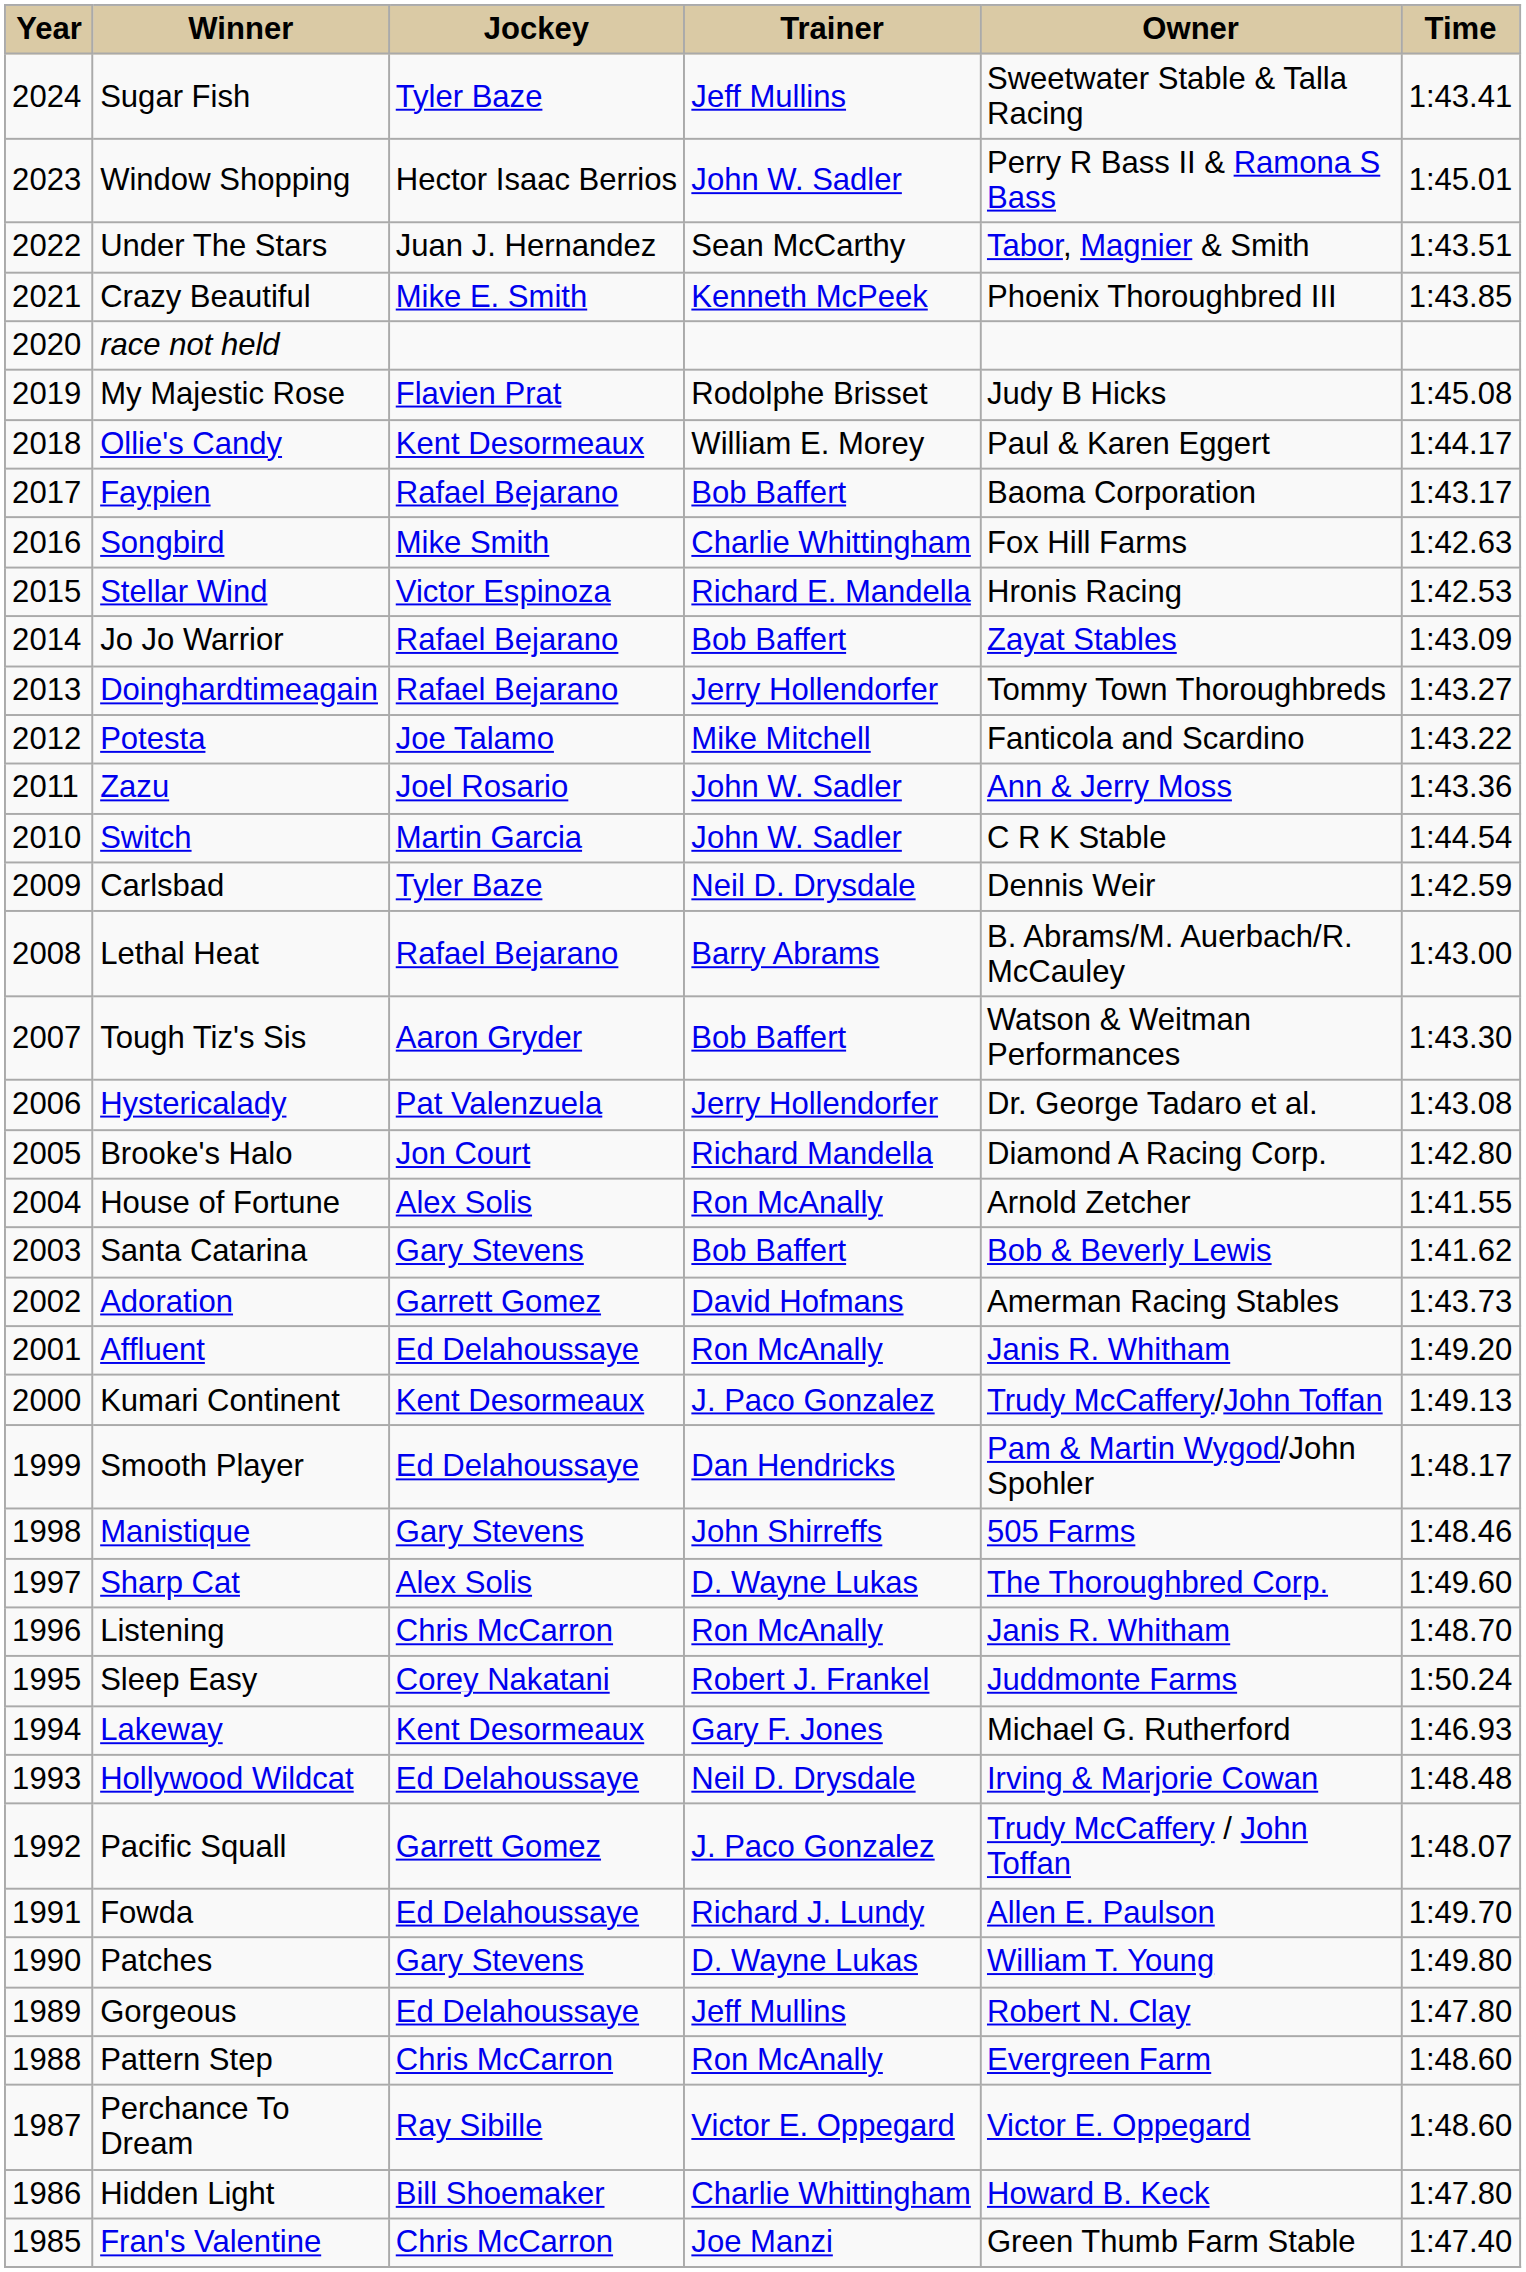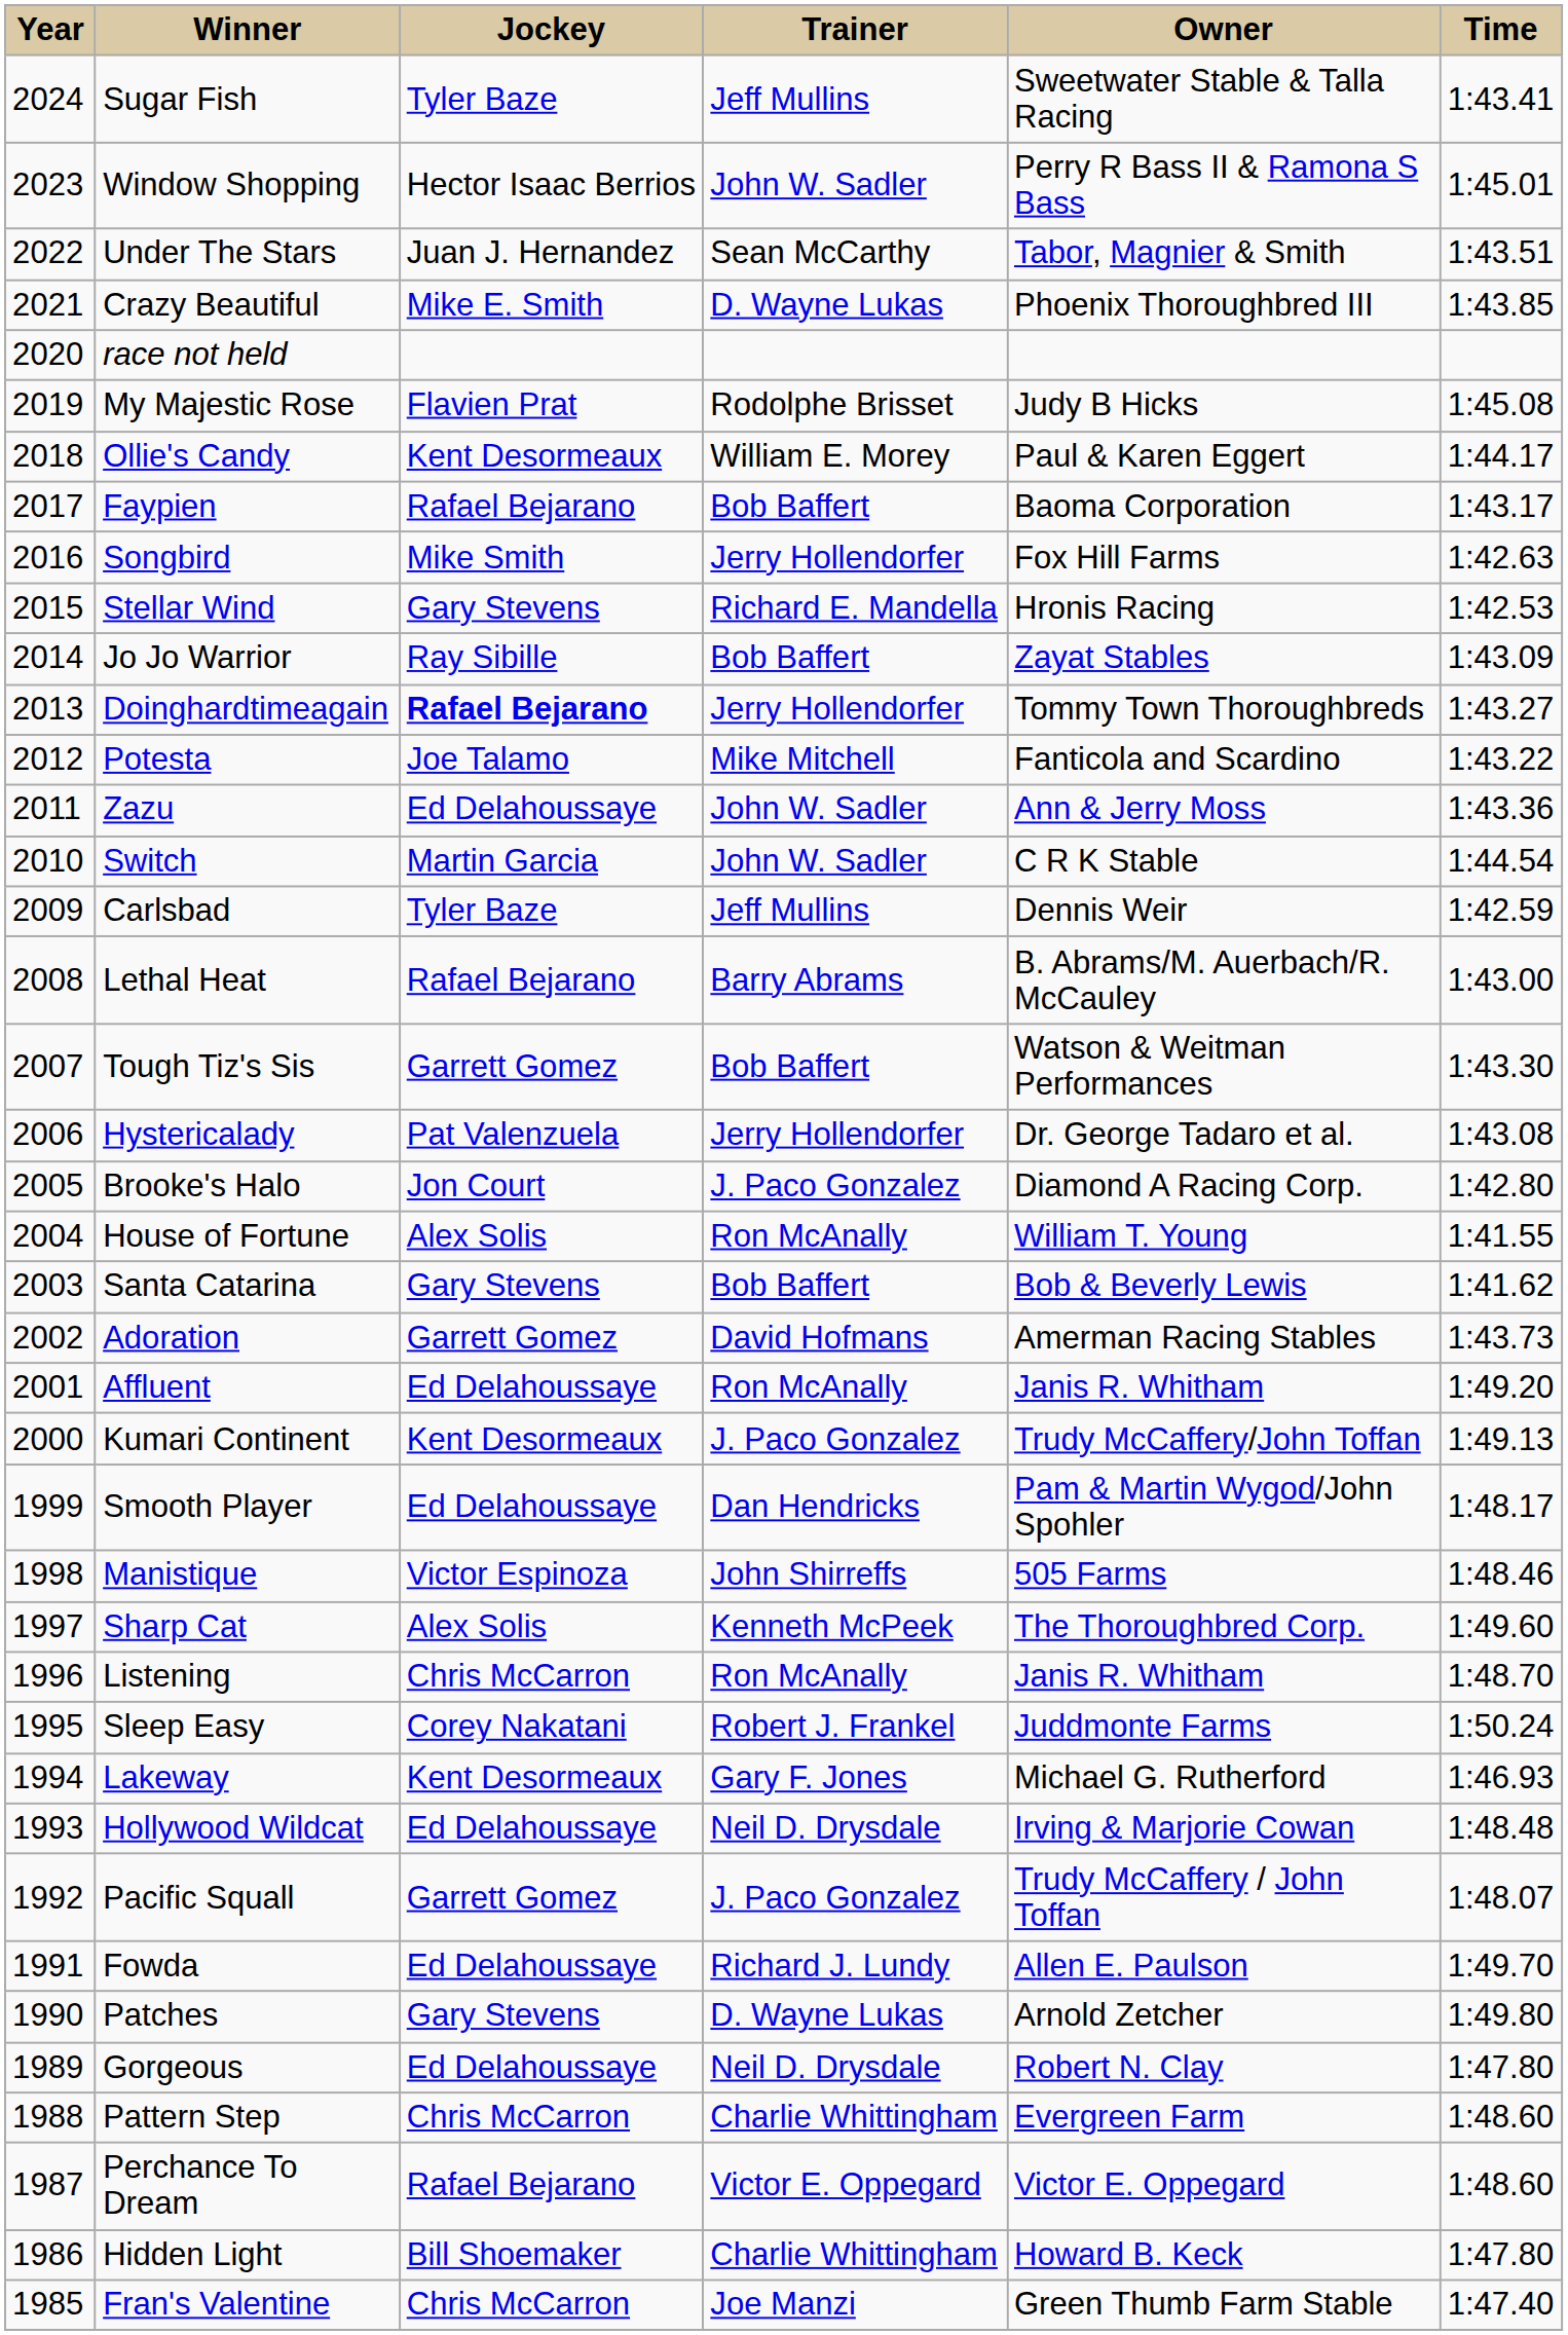Crazy Beautiful | Trainer: Kenneth McPeek -> D. Wayne Lukas
Songbird | Trainer: Charlie Whittingham -> Jerry Hollendorfer
Stellar Wind | Jockey: Victor Espinoza -> Gary Stevens
Jo Jo Warrior | Jockey: Rafael Bejarano -> Ray Sibille
Doinghardtimeagain | Jockey: normal -> bold
Zazu | Jockey: Joel Rosario -> Ed Delahoussaye
Carlsbad | Trainer: Neil D. Drysdale -> Jeff Mullins
Tough Tiz's Sis | Jockey: Aaron Gryder -> Garrett Gomez
Brooke's Halo | Trainer: Richard Mandella -> J. Paco Gonzalez
House of Fortune | Owner: Arnold Zetcher -> William T. Young
Manistique | Jockey: Gary Stevens -> Victor Espinoza
Sharp Cat | Trainer: D. Wayne Lukas -> Kenneth McPeek
Patches | Owner: William T. Young -> Arnold Zetcher
Gorgeous | Trainer: Jeff Mullins -> Neil D. Drysdale
Pattern Step | Trainer: Ron McAnally -> Charlie Whittingham
Perchance To Dream | Jockey: Ray Sibille -> Rafael Bejarano
